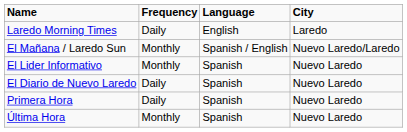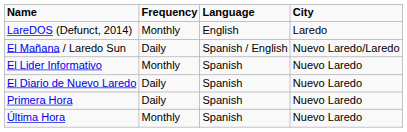- row: Laredo Morning Times | Daily | English | Laredo
+ row: LareDOS (Defunct, 2014) | Monthly | English | Laredo
El Mañana / Laredo Sun | Frequency: Monthly -> Daily
